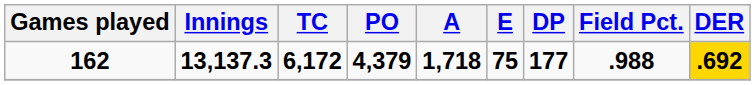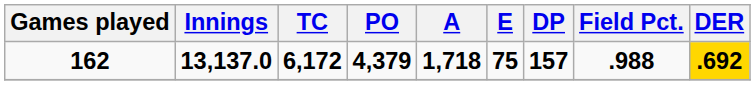162 | Innings: 13,137.3 -> 13,137.0
162 | DP: 177 -> 157
